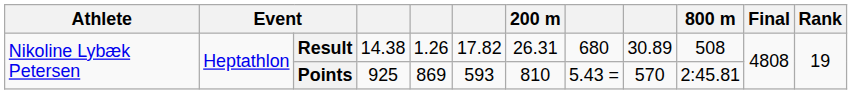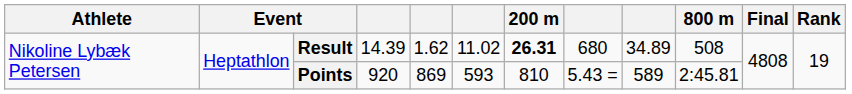Result | column 4: 14.38 -> 14.39
Result | column 5: 1.26 -> 1.62
Result | column 6: 17.82 -> 11.02
Result | 200 m: normal -> bold
Result | column 9: 30.89 -> 34.89
Points | column 4: 925 -> 920
Points | column 9: 570 -> 589
